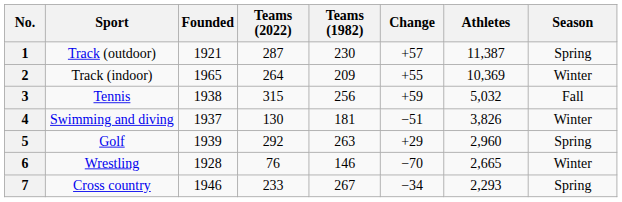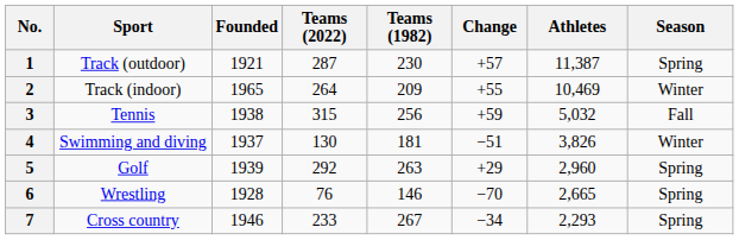2 | Athletes: 10,369 -> 10,469
6 | Season: Winter -> Spring
